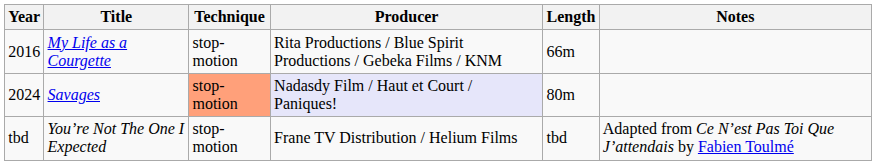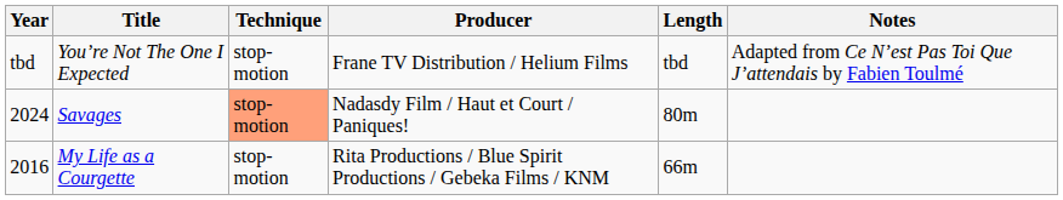rows swapped: My Life as a Courgette <-> You’re Not The One I Expected
Savages | Producer: lavender background -> no background
